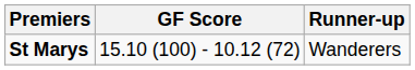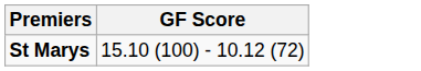- column: Runner-up | Wanderers
